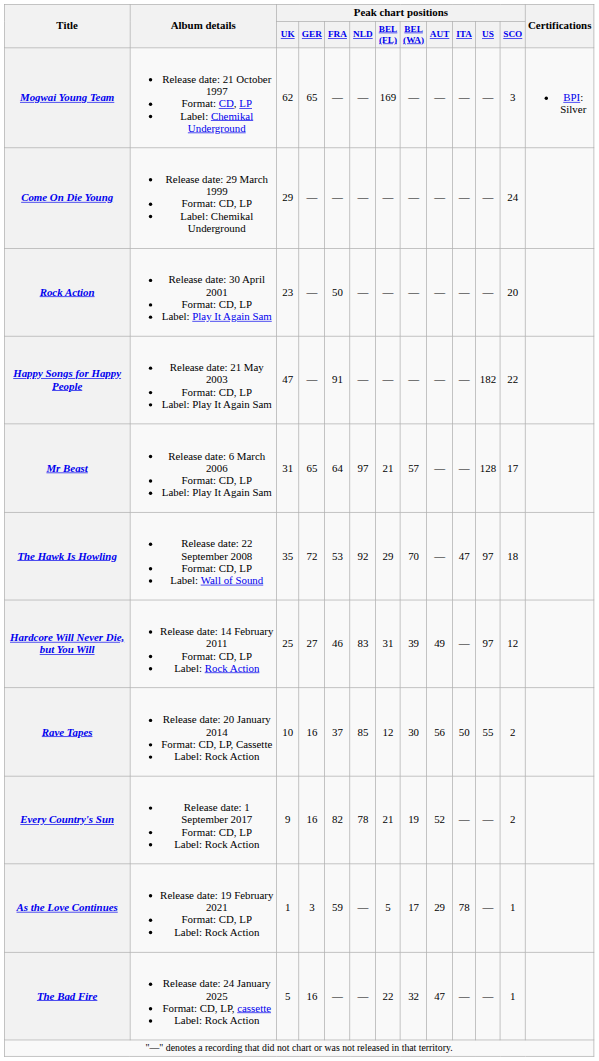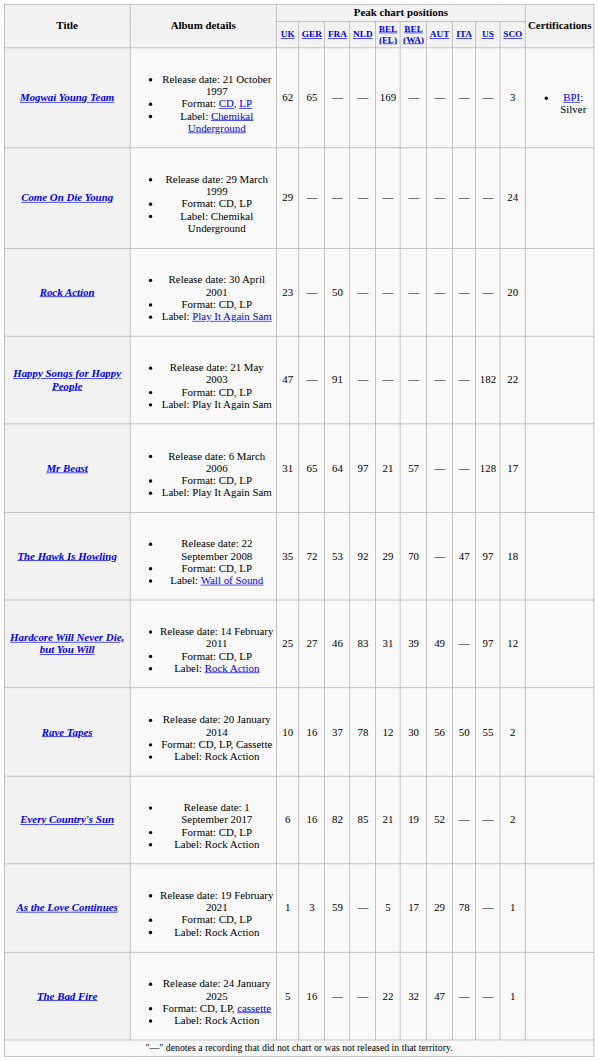Rave Tapes | Peak chart positions / NLD: 85 -> 78
Every Country's Sun | Peak chart positions / UK: 9 -> 6
Every Country's Sun | Peak chart positions / NLD: 78 -> 85
